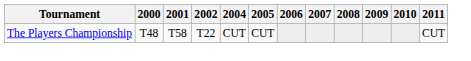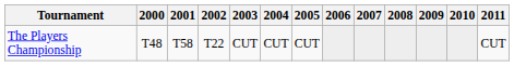+ column: 2003 | CUT
